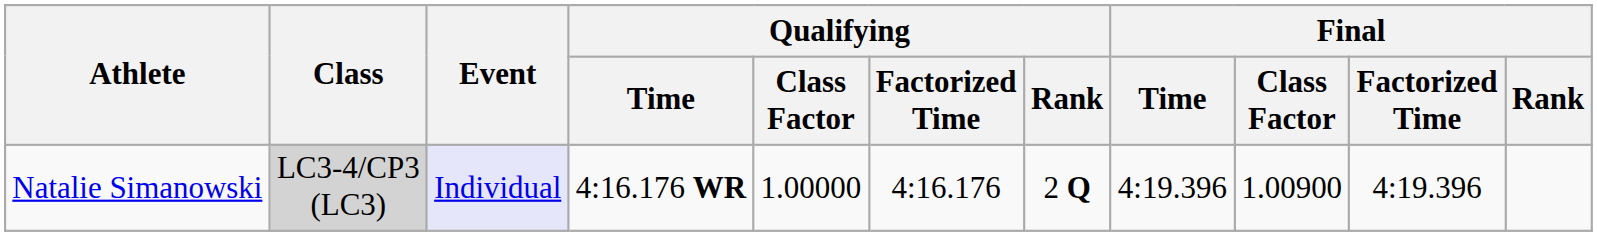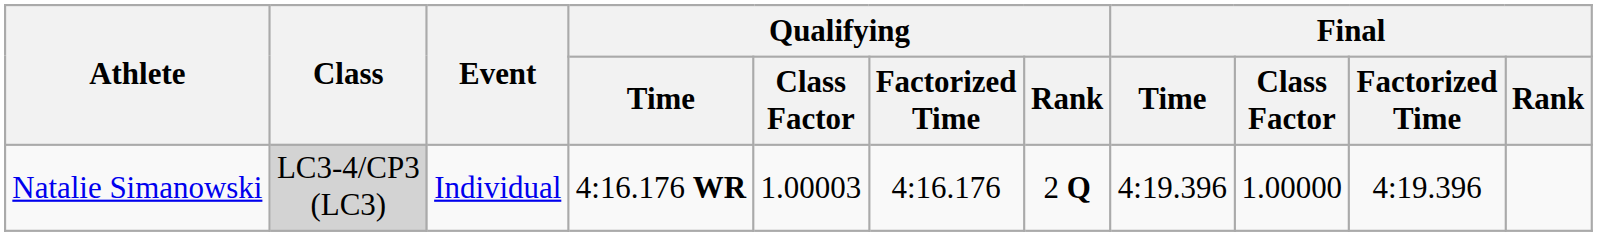Natalie Simanowski | Event: lavender background -> no background
Natalie Simanowski | Qualifying / Class Factor: 1.00000 -> 1.00003
Natalie Simanowski | Final / Class Factor: 1.00900 -> 1.00000
